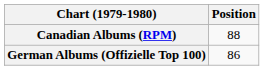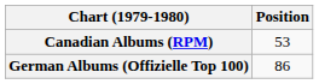Canadian Albums (RPM) | Position: 88 -> 53
